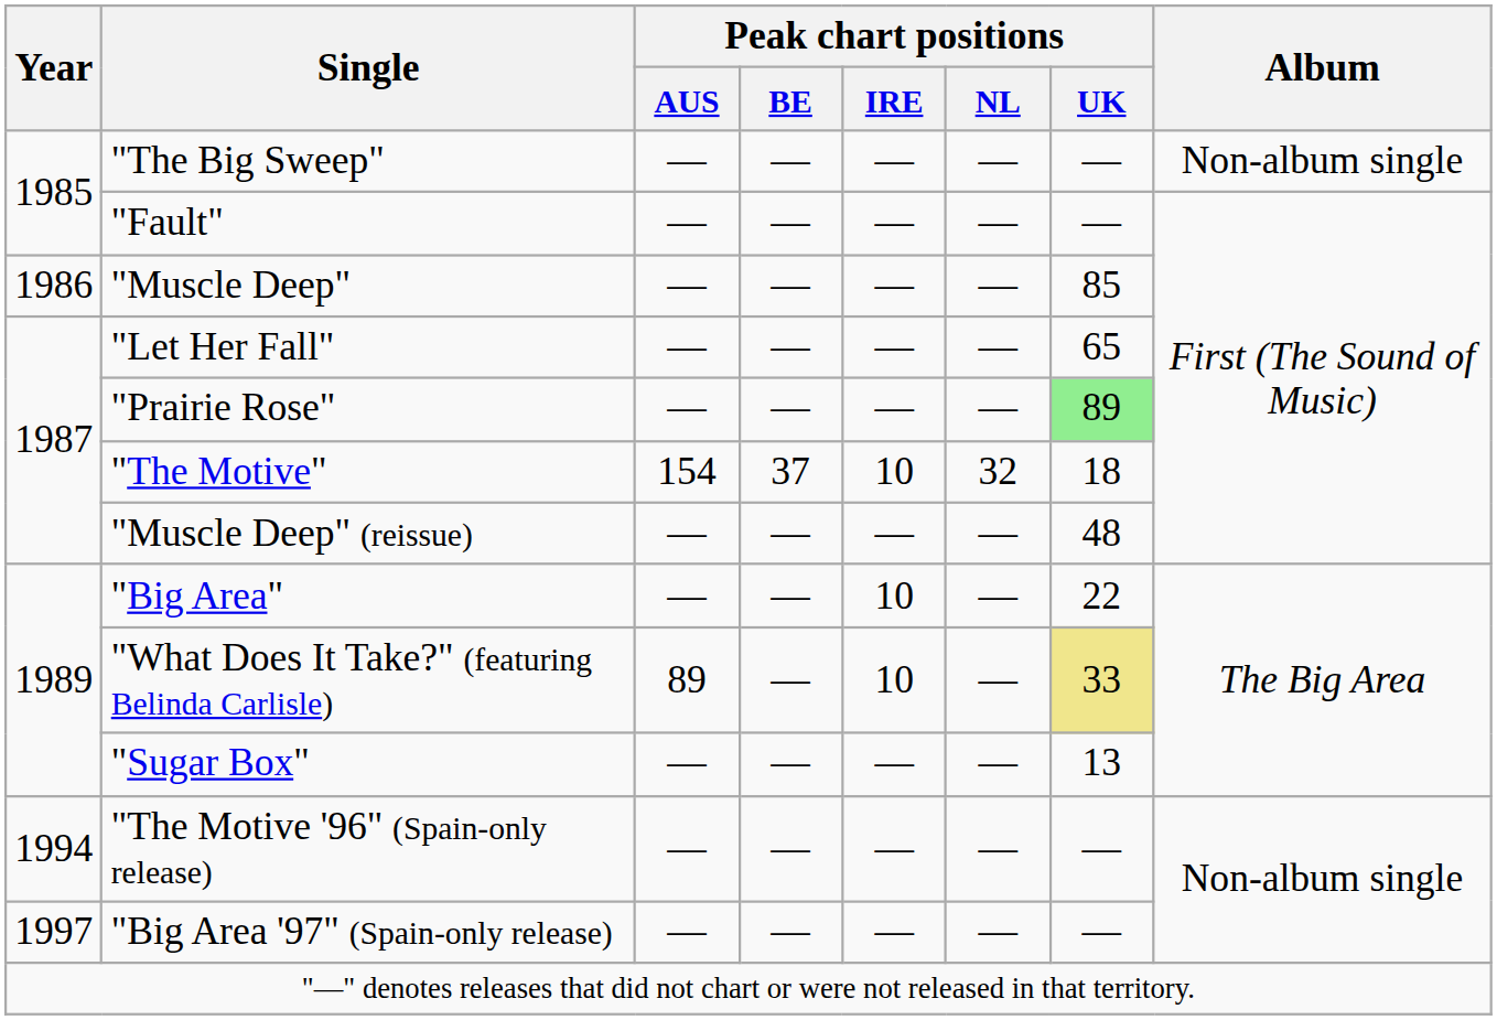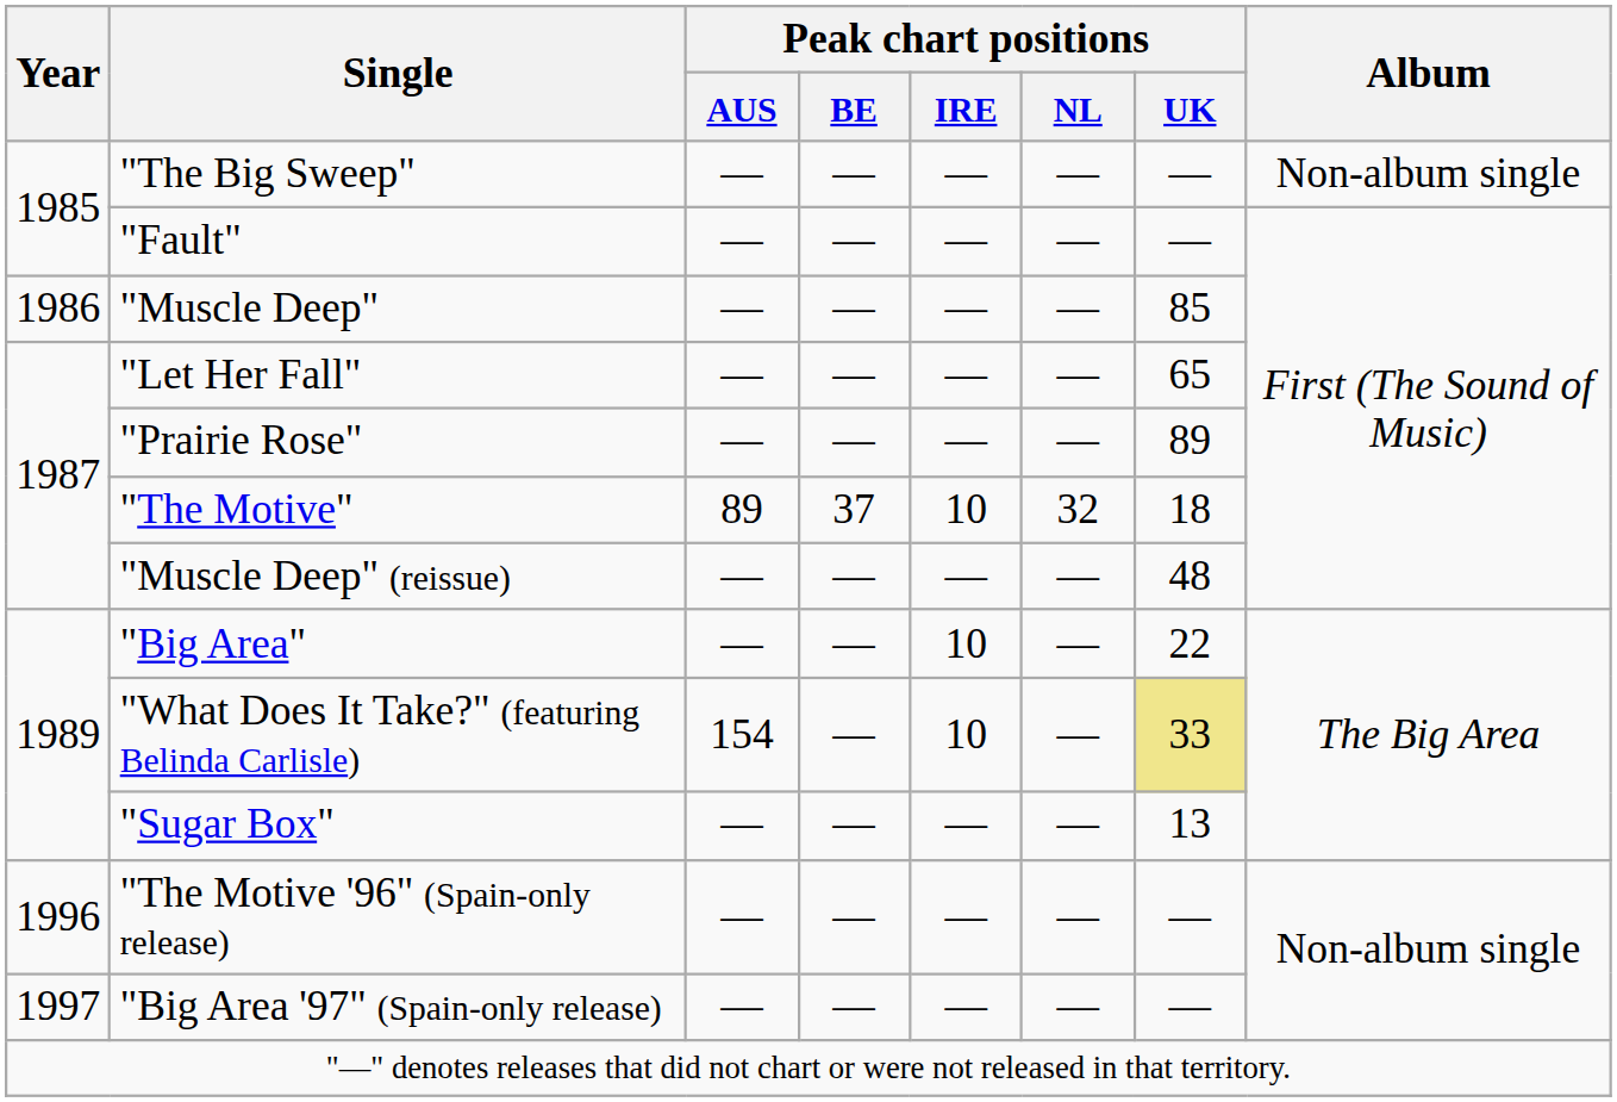"Prairie Rose" | Peak chart positions / UK: lightgreen background -> no background
"The Motive" | Peak chart positions / AUS: 154 -> 89
"What Does It Take?" (featuring Belinda Carlisle) | Peak chart positions / AUS: 89 -> 154
"The Motive '96" (Spain-only release) | Year: 1994 -> 1996
